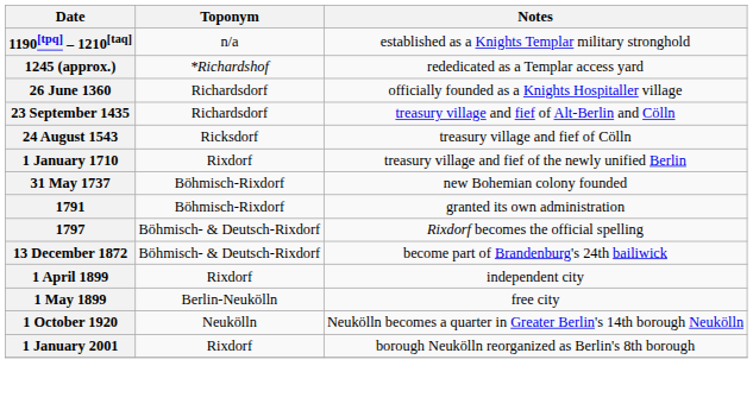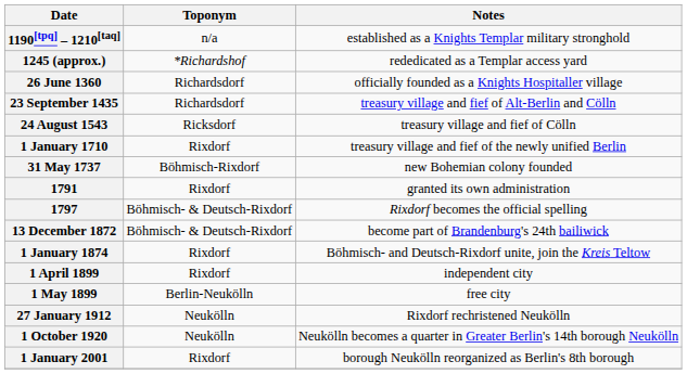1791 | Toponym: Böhmisch-Rixdorf -> Rixdorf
+ row: 1 January 1874 | Rixdorf | Böhmisch- and Deutsch-Rixdorf unite, join the Kreis Teltow
+ row: 27 January 1912 | Neukölln | Rixdorf rechristened Neukölln
